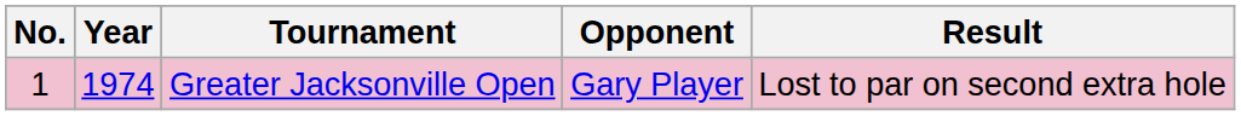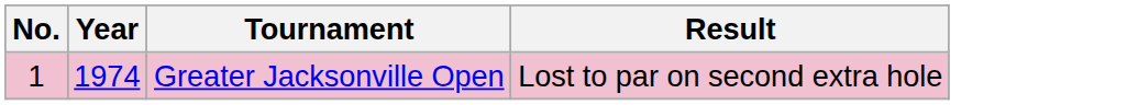- column: Opponent | Gary Player
